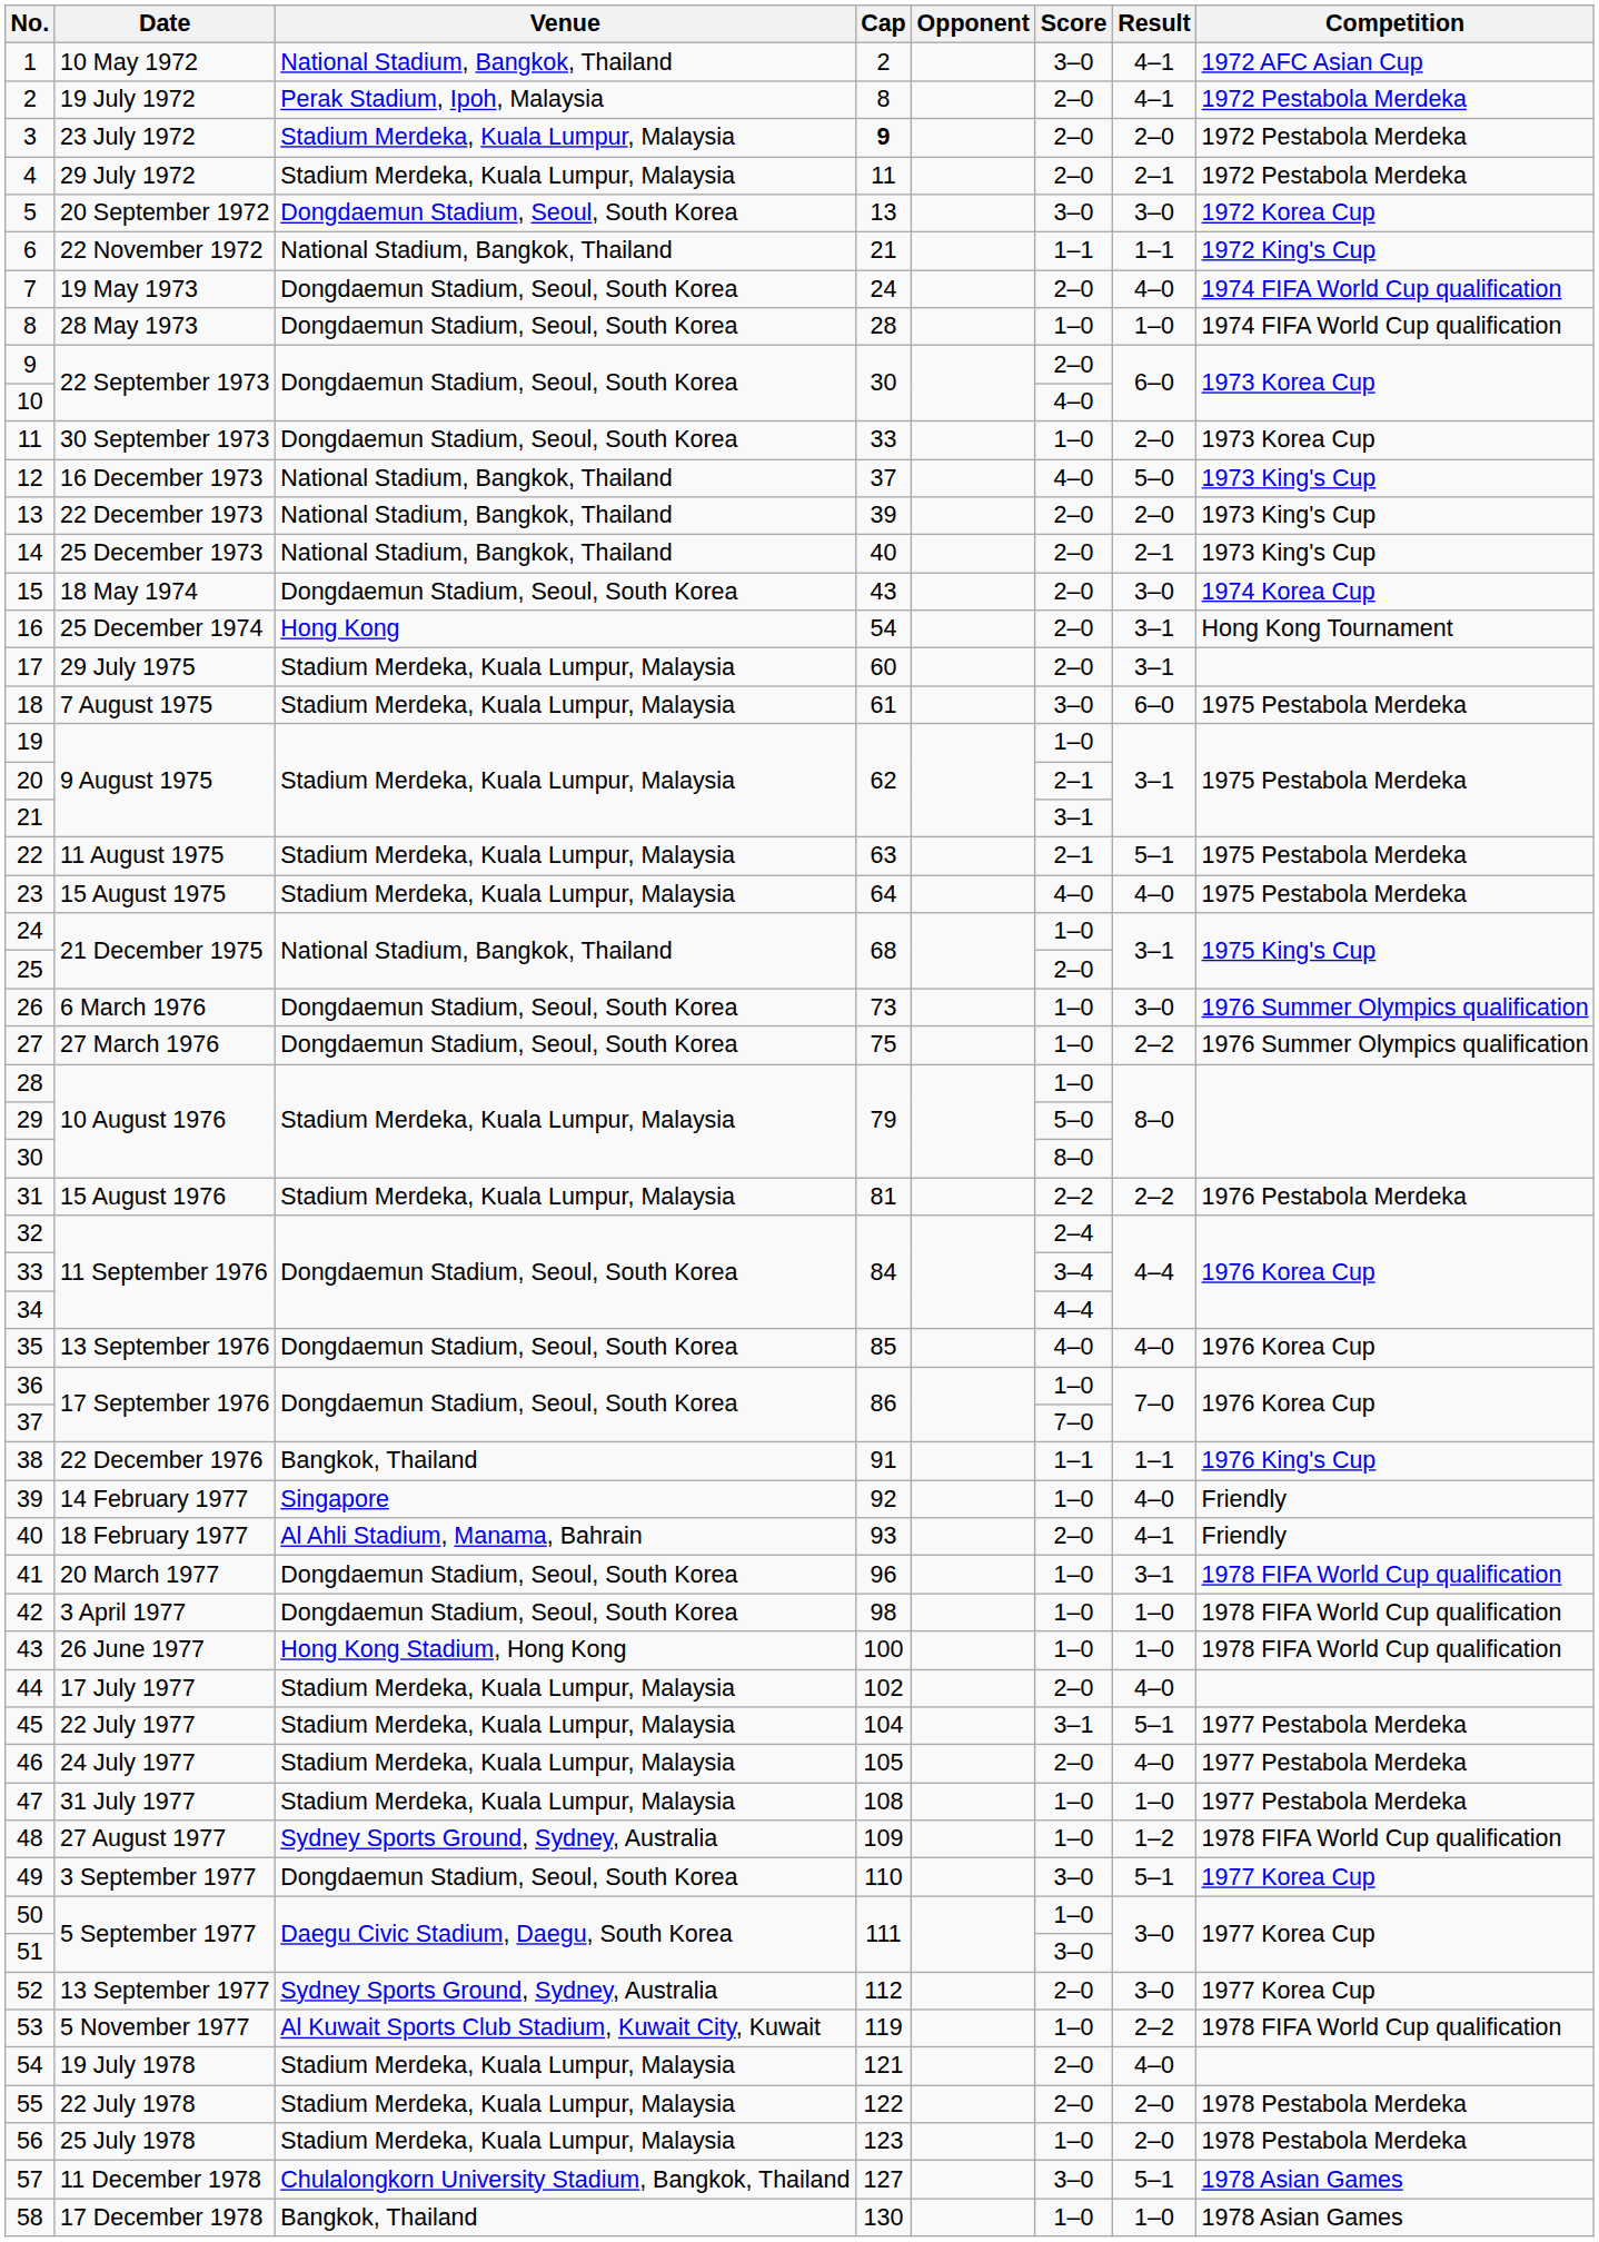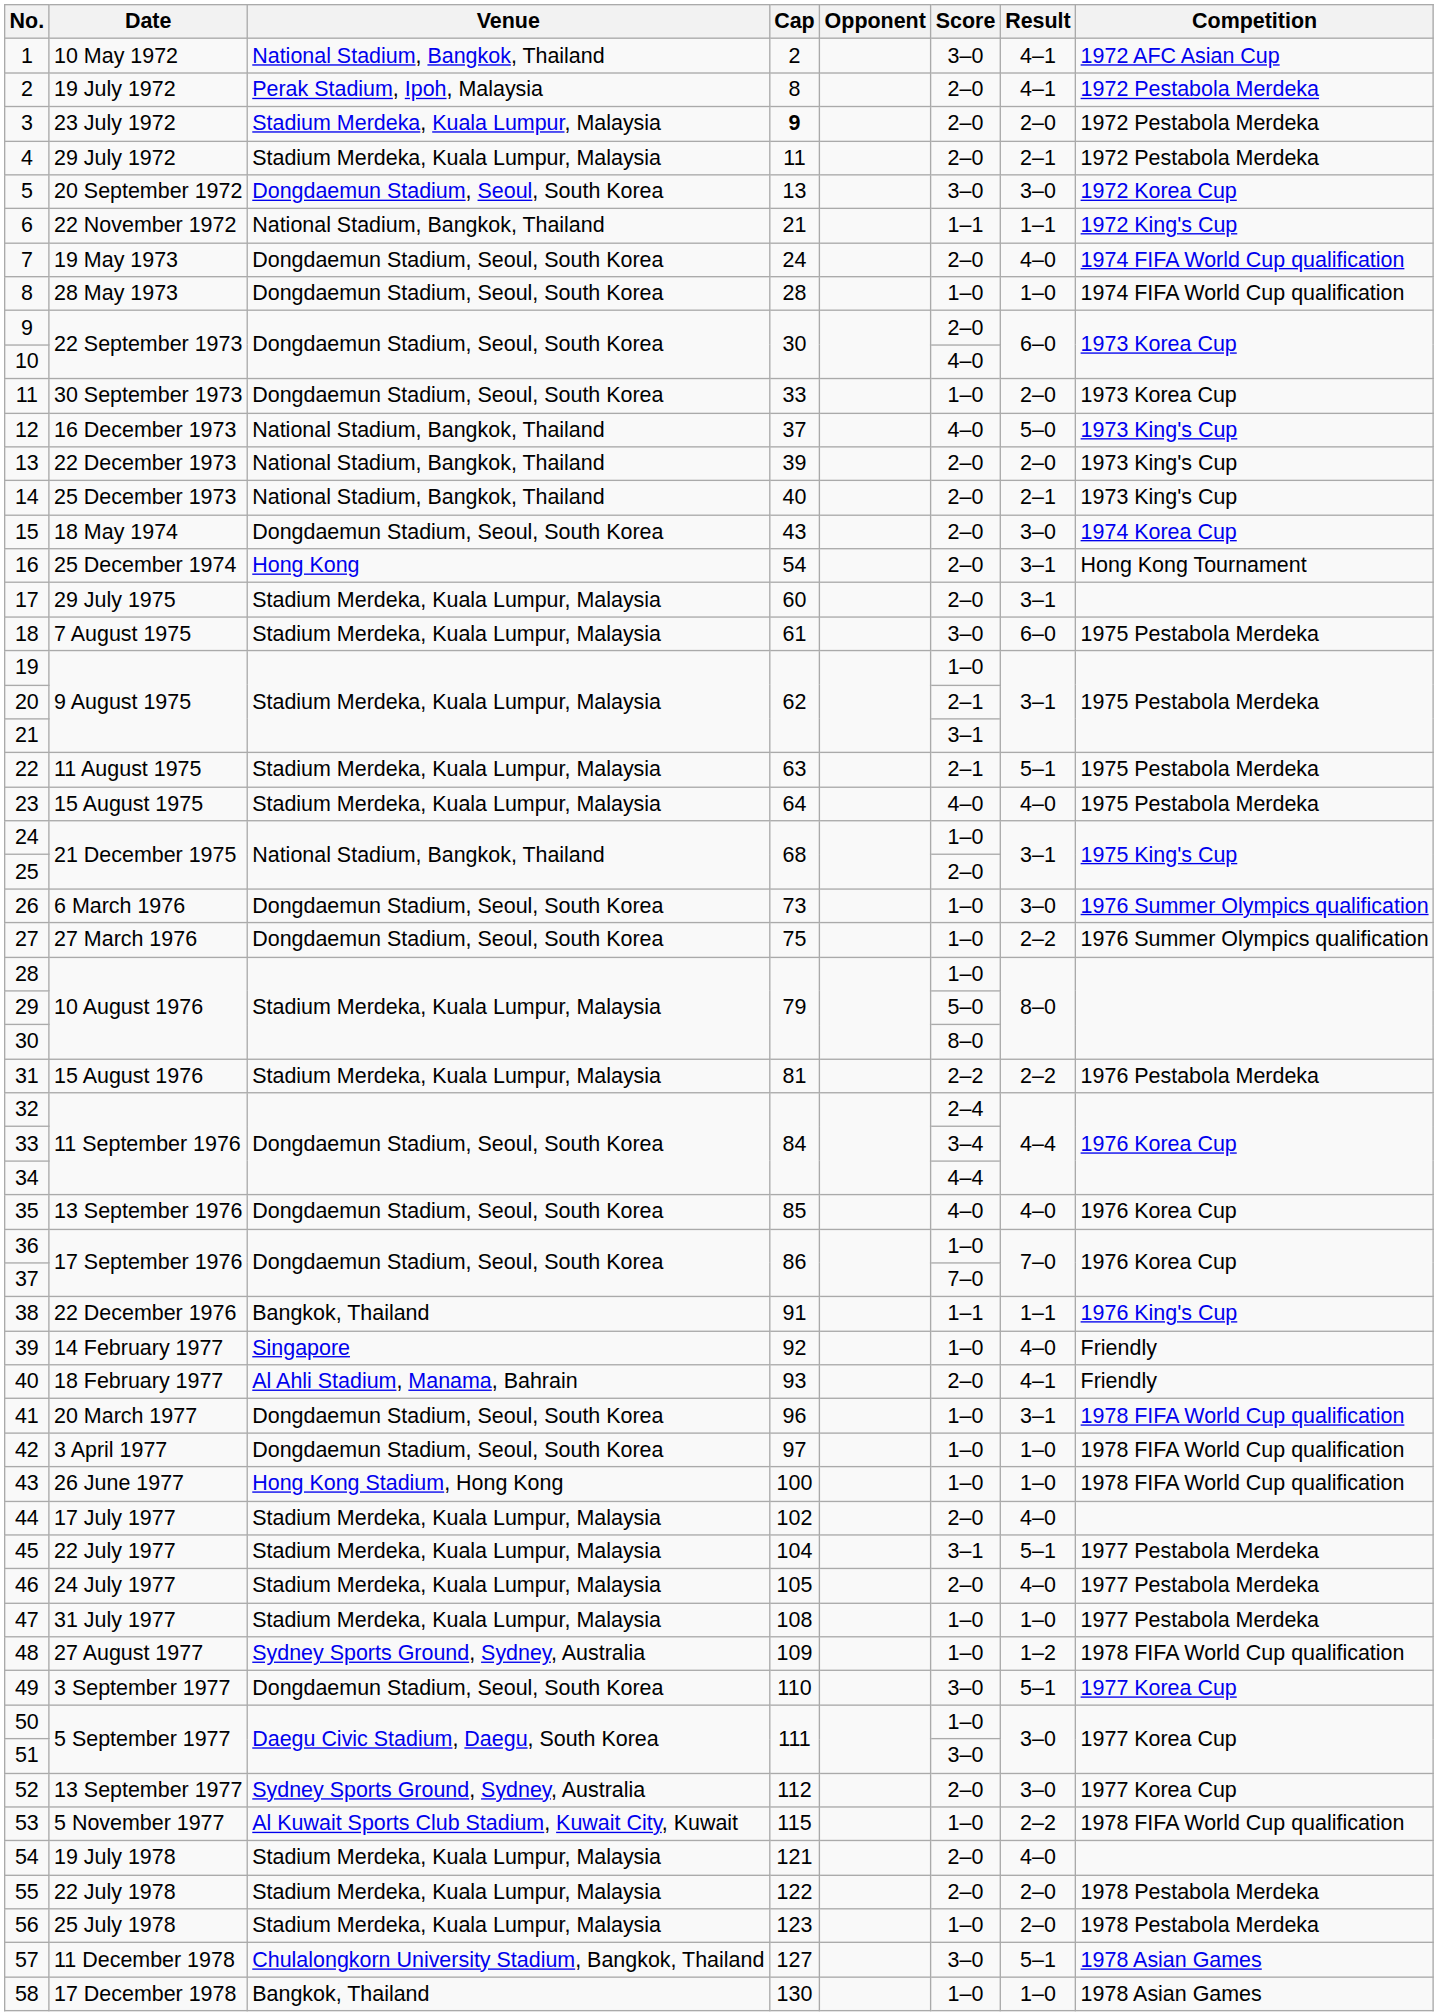42 | Cap: 98 -> 97
53 | Cap: 119 -> 115
